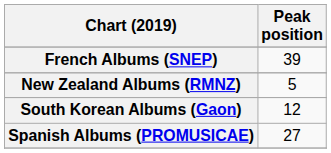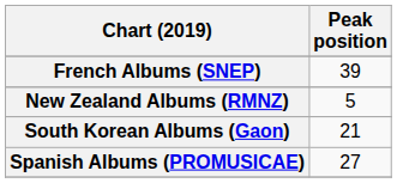South Korean Albums (Gaon) | Peak position: 12 -> 21
